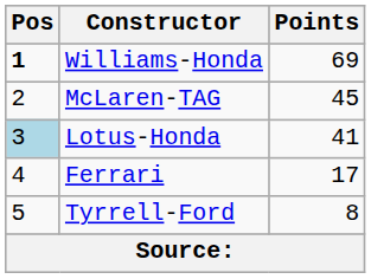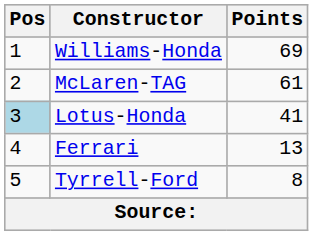Williams-Honda | Pos: bold -> normal
McLaren-TAG | Points: 45 -> 61
Ferrari | Points: 17 -> 13
